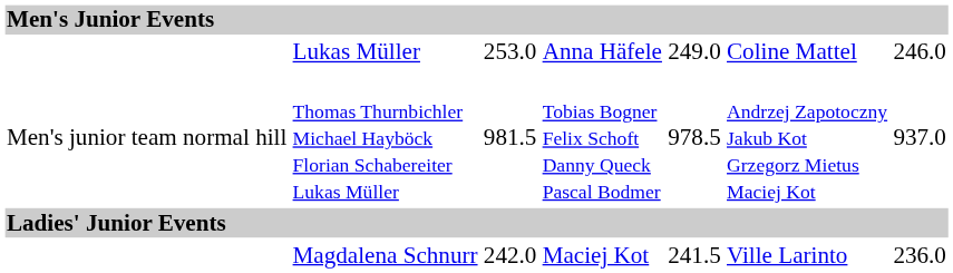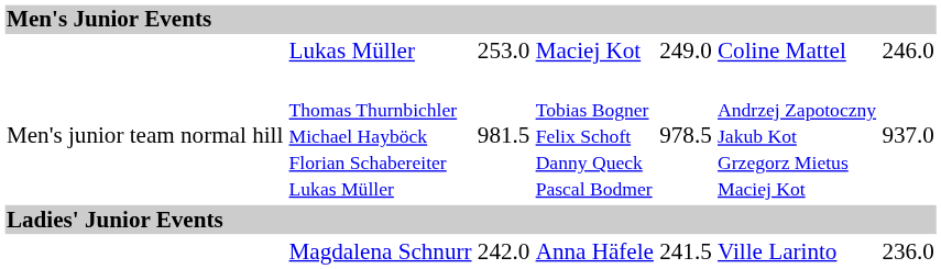Lukas Müller | column 4: Anna Häfele -> Maciej Kot
Magdalena Schnurr | column 4: Maciej Kot -> Anna Häfele
